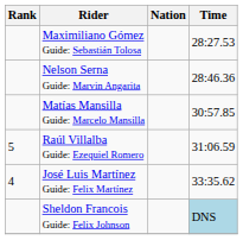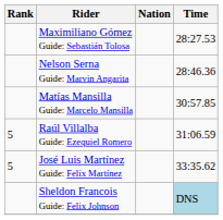José Luis Martínez Guide: Felix Martínez | Rank: 4 -> 5
